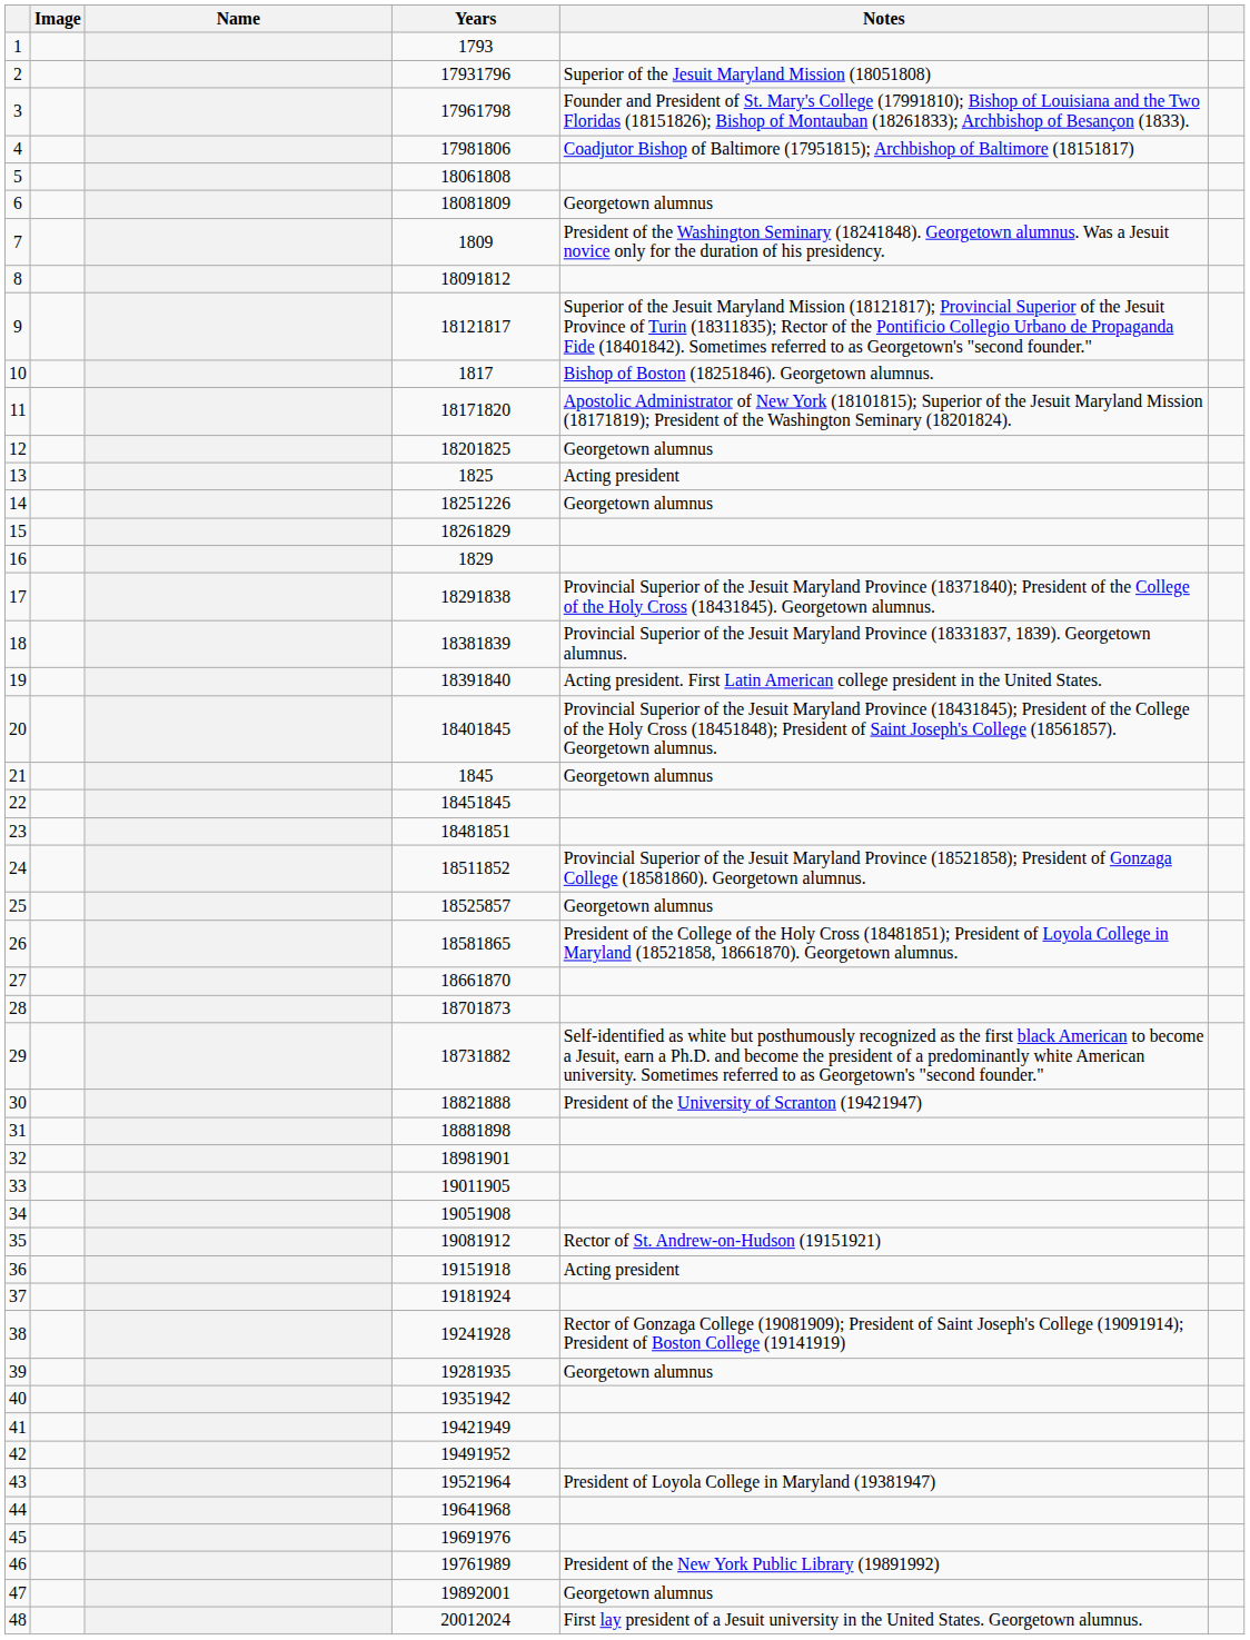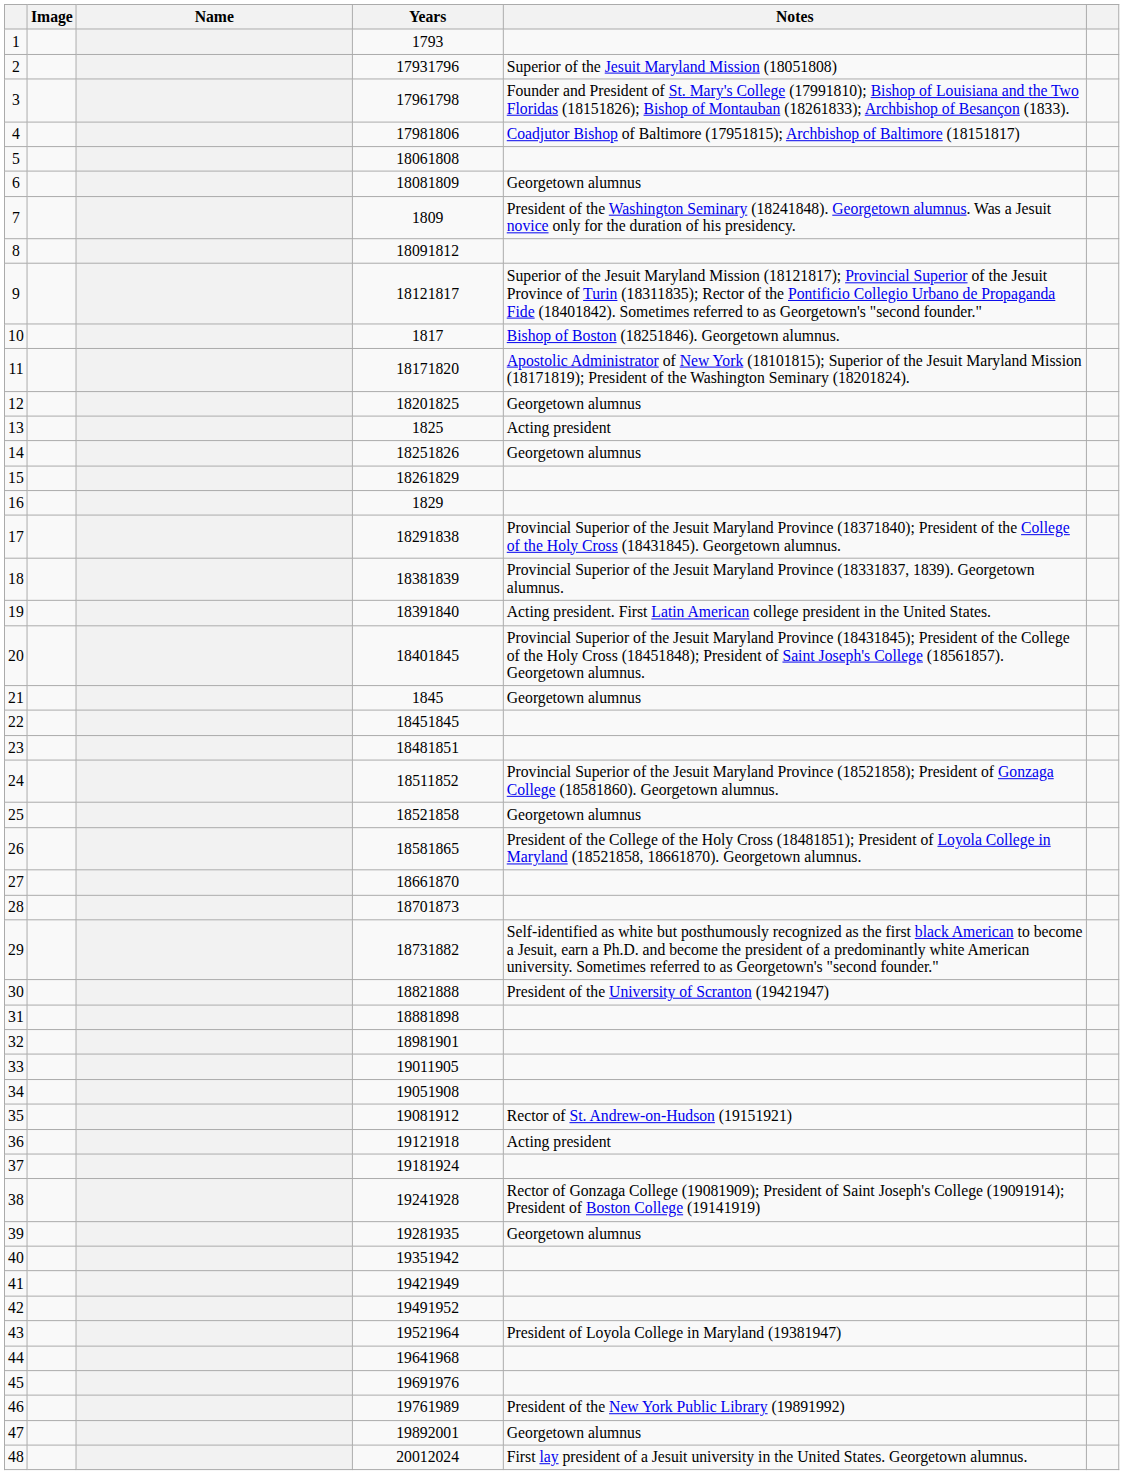14 | Years: 18251226 -> 18251826
25 | Years: 18525857 -> 18521858
36 | Years: 19151918 -> 19121918
